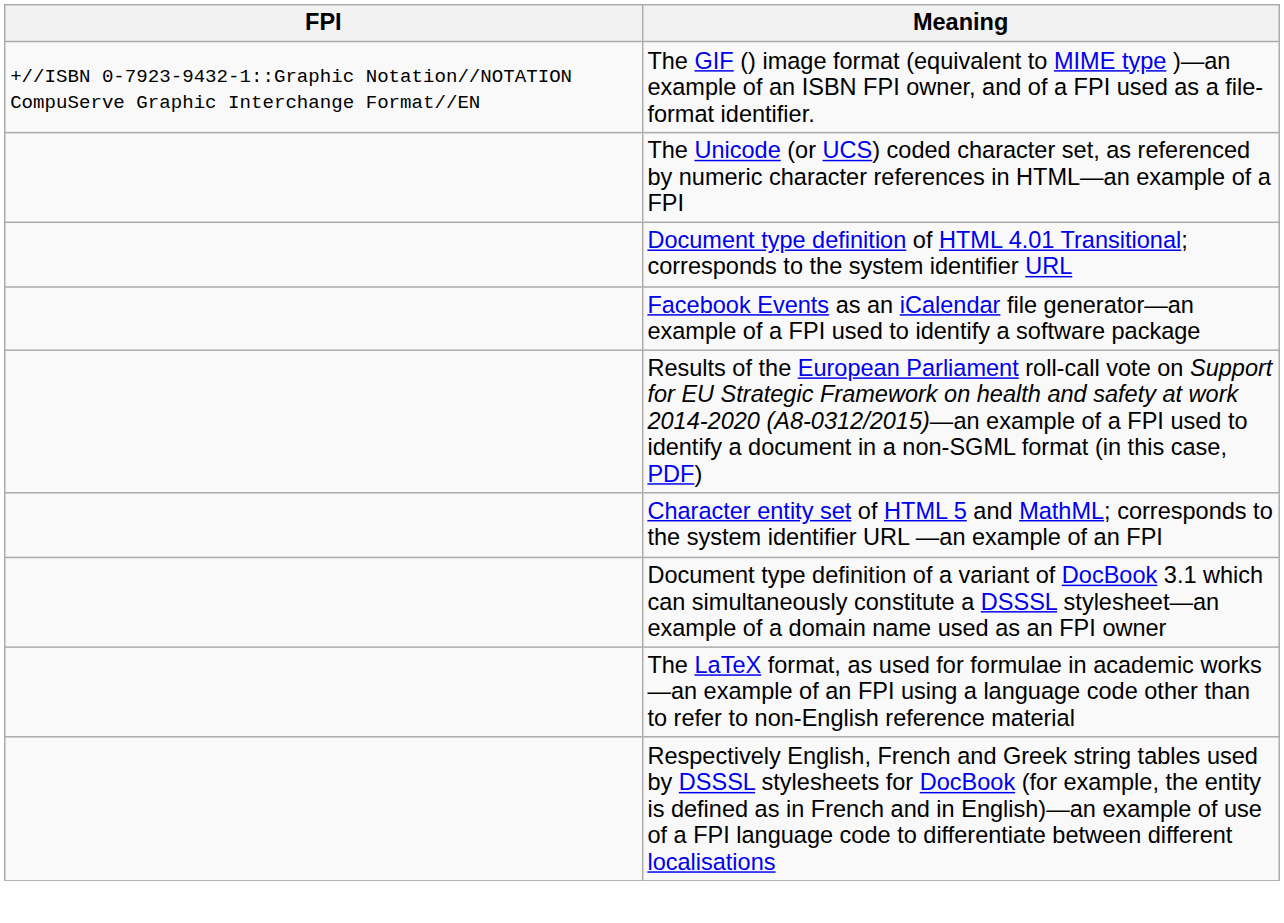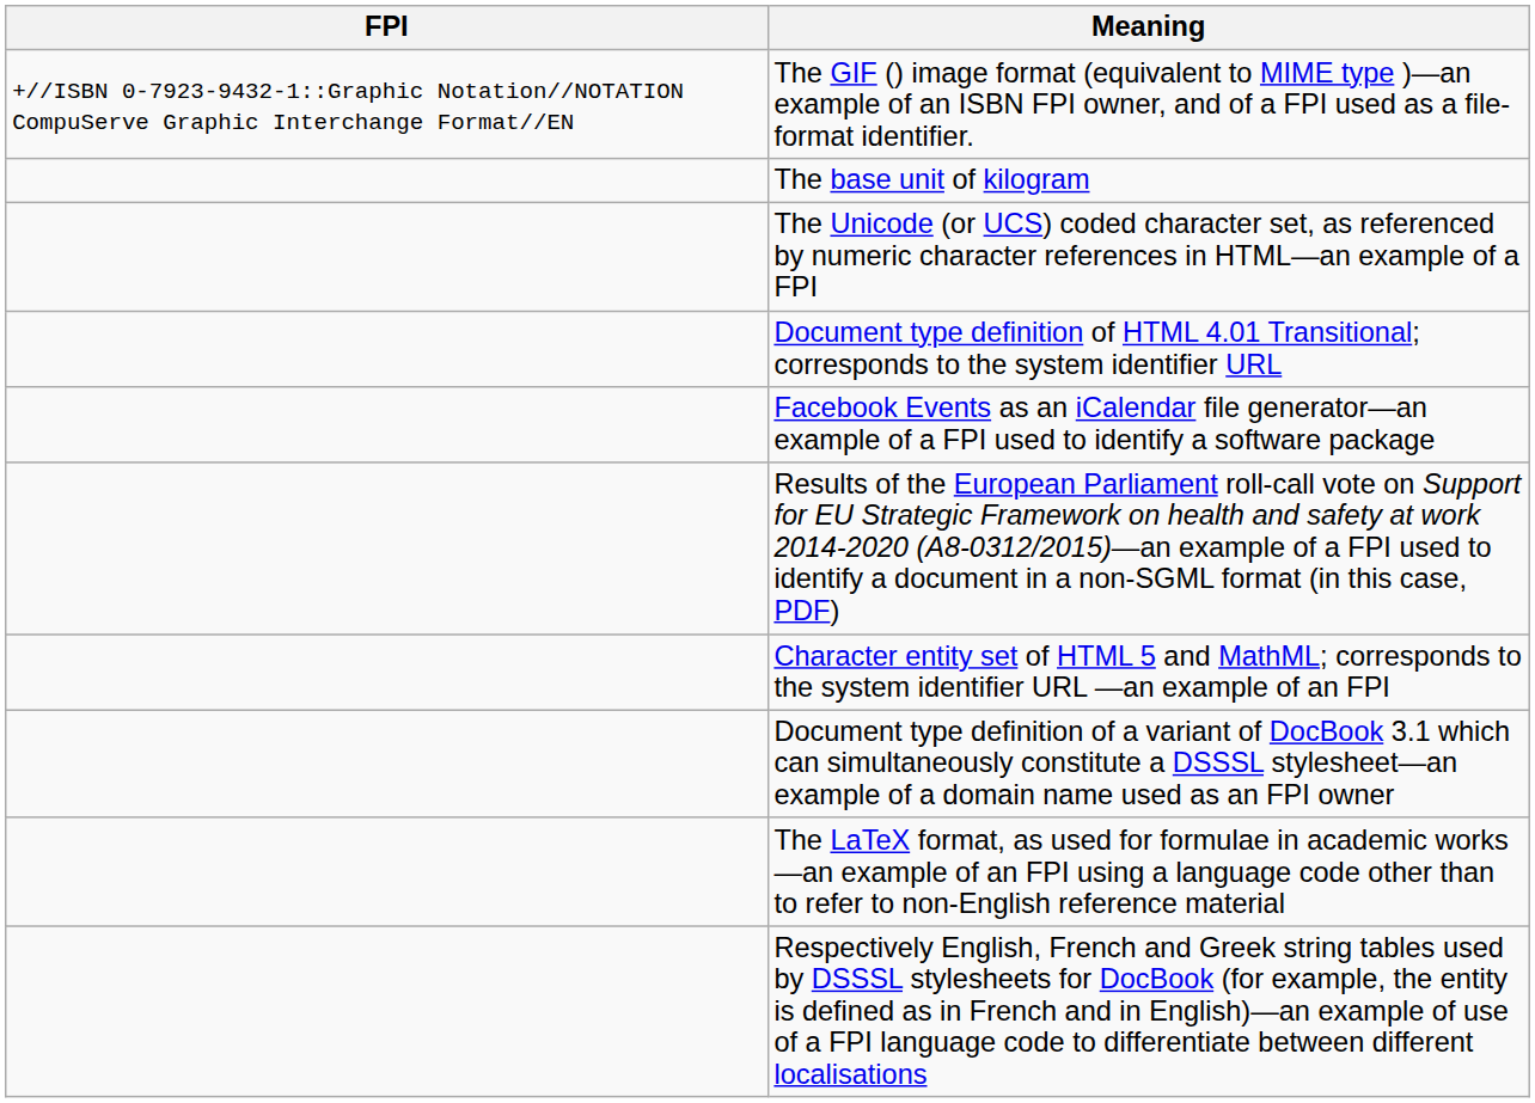+ row: The base unit of kilogram
